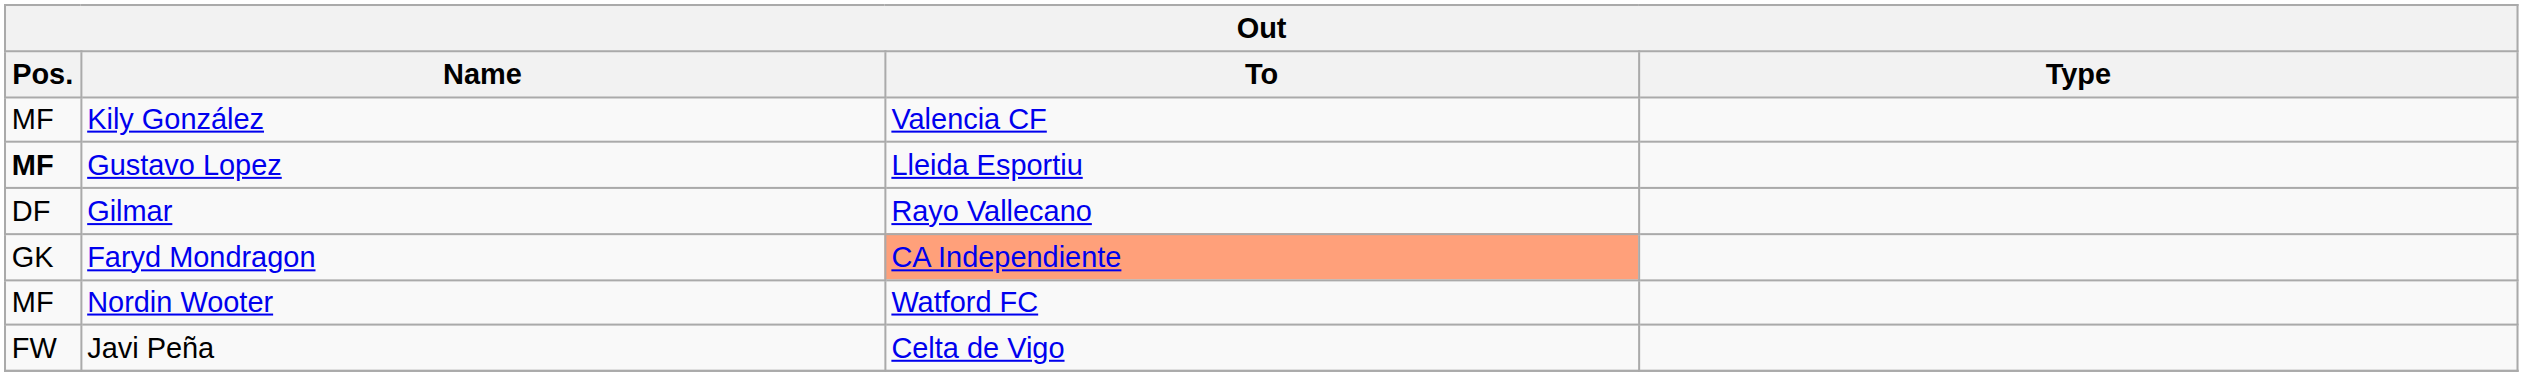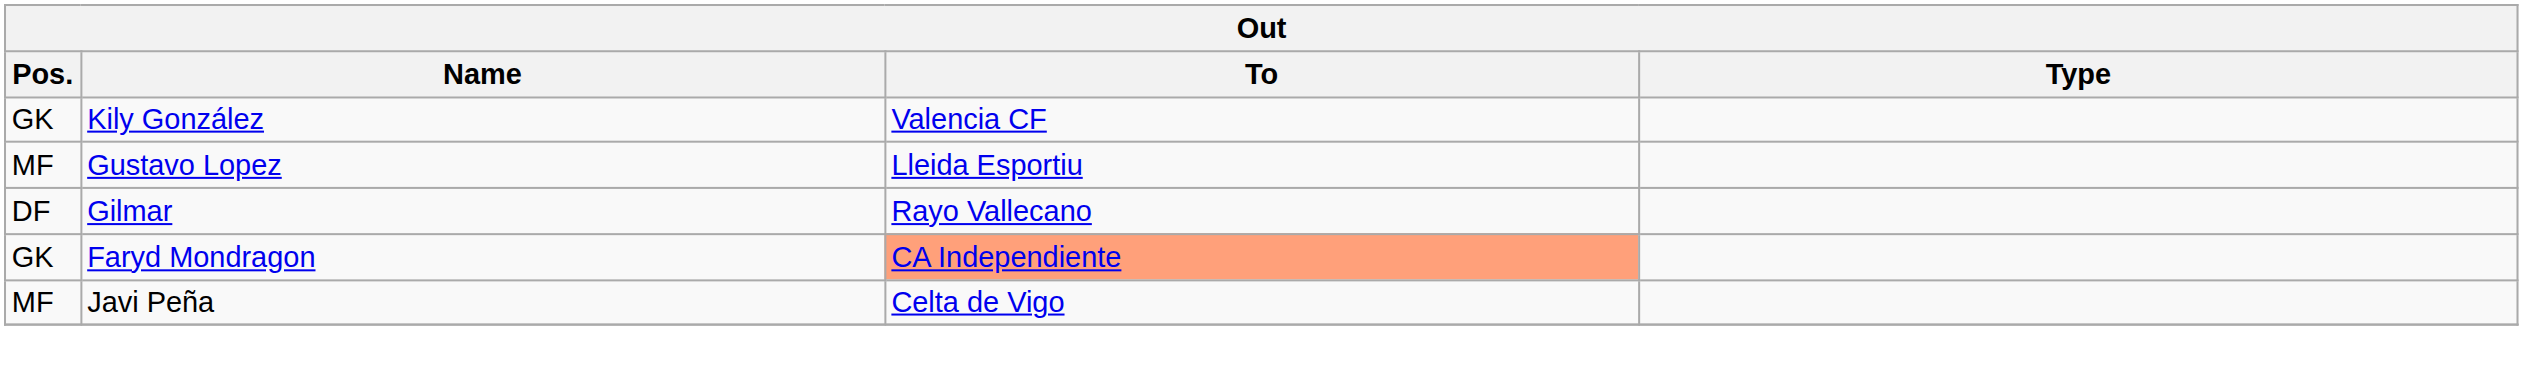Kily González | Pos.: MF -> GK
Gustavo Lopez | Pos.: bold -> normal
- row: MF | Nordin Wooter | Watford FC
Javi Peña | Pos.: FW -> MF
